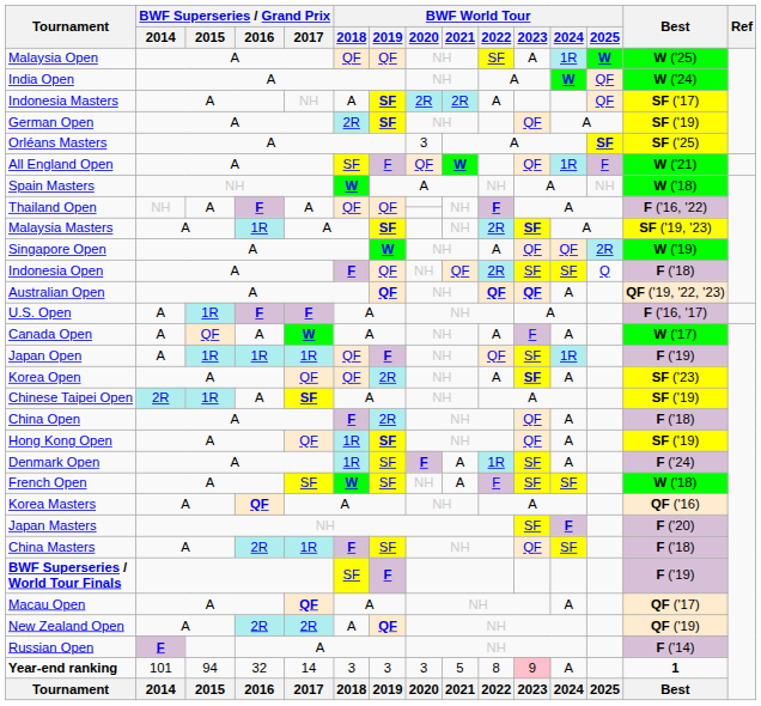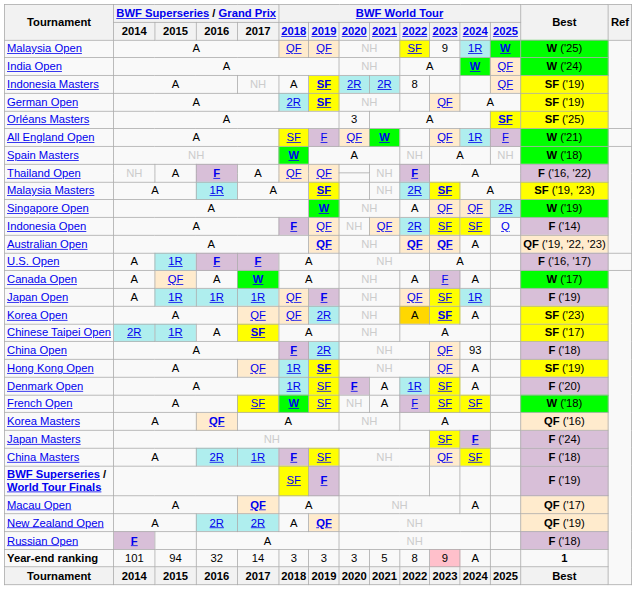Malaysia Open | BWF World Tour / 2023: A -> 9
Indonesia Masters | BWF World Tour / 2022: A -> 8
Indonesia Masters | Best: SF ('17) -> SF ('19)
Indonesia Open | Best: F ('18) -> F ('14)
Korea Open | BWF World Tour / 2022: no background -> gold background
Chinese Taipei Open | Best: SF ('19) -> SF ('17)
China Open | BWF World Tour / 2024: A -> 93
Denmark Open | Best: F ('24) -> F ('20)
Japan Masters | Best: F ('20) -> F ('24)
Russian Open | Best: F ('14) -> F ('18)
